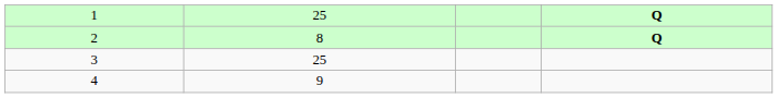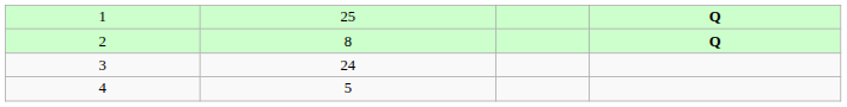3 | column 2: 25 -> 24
4 | column 2: 9 -> 5
